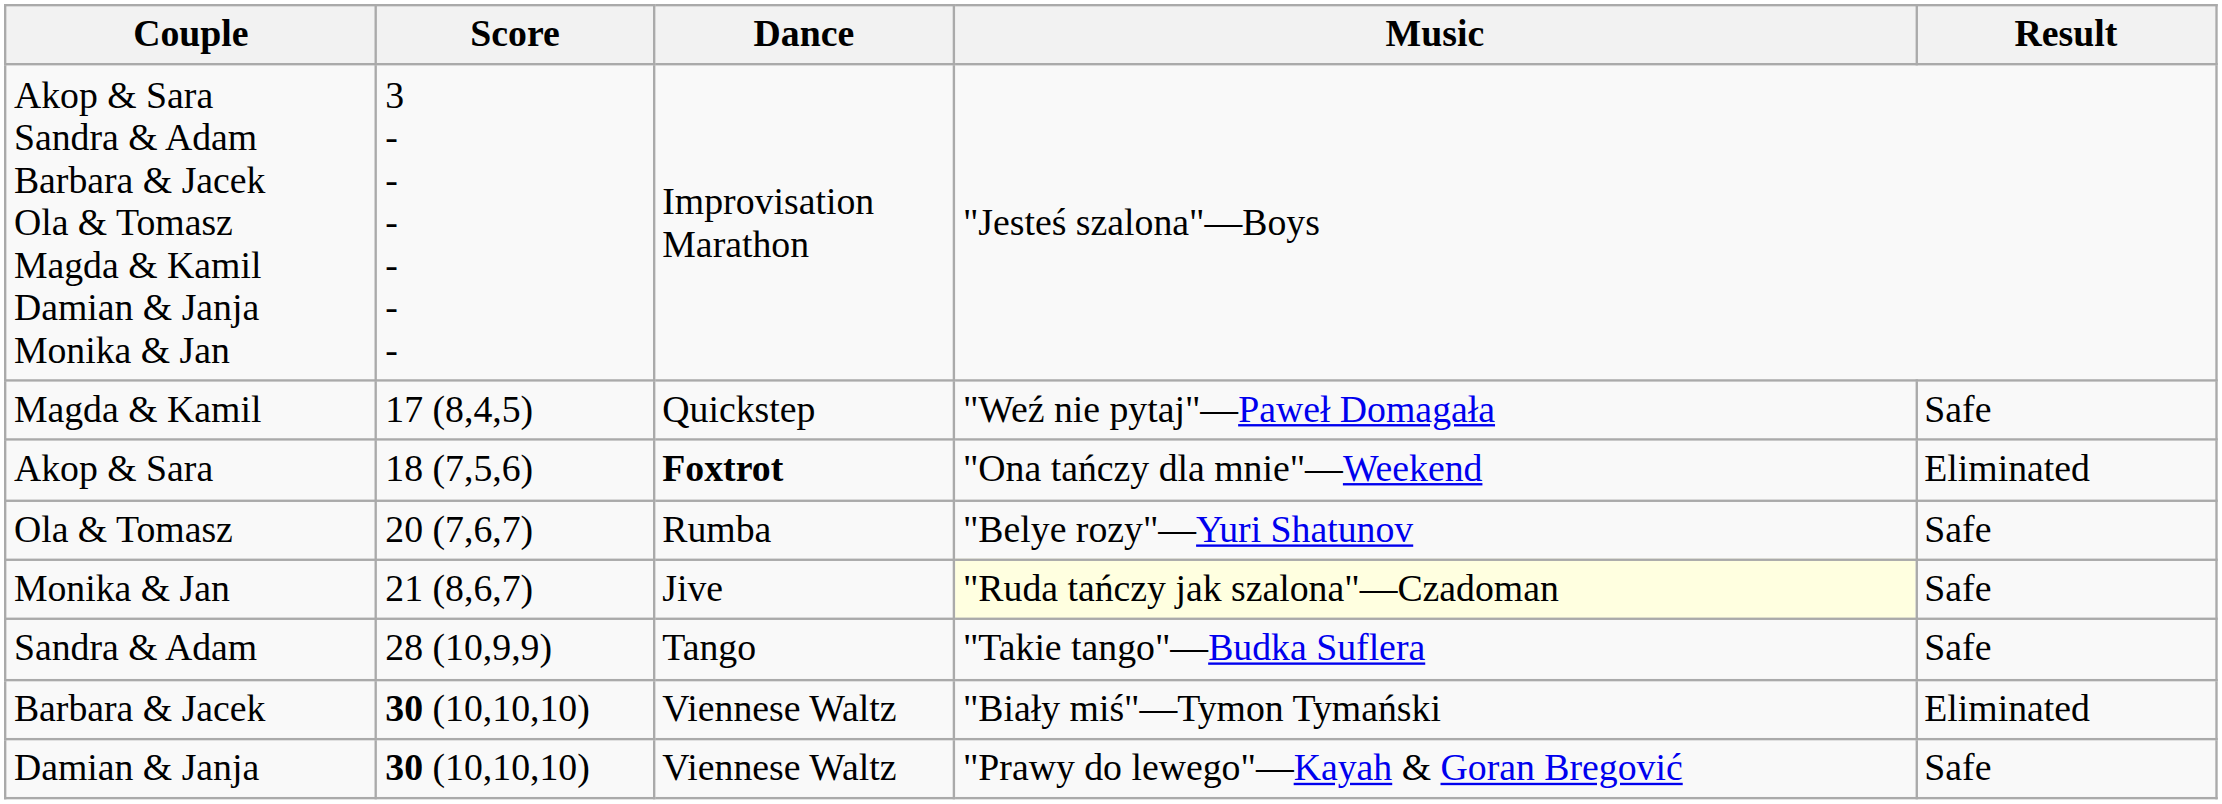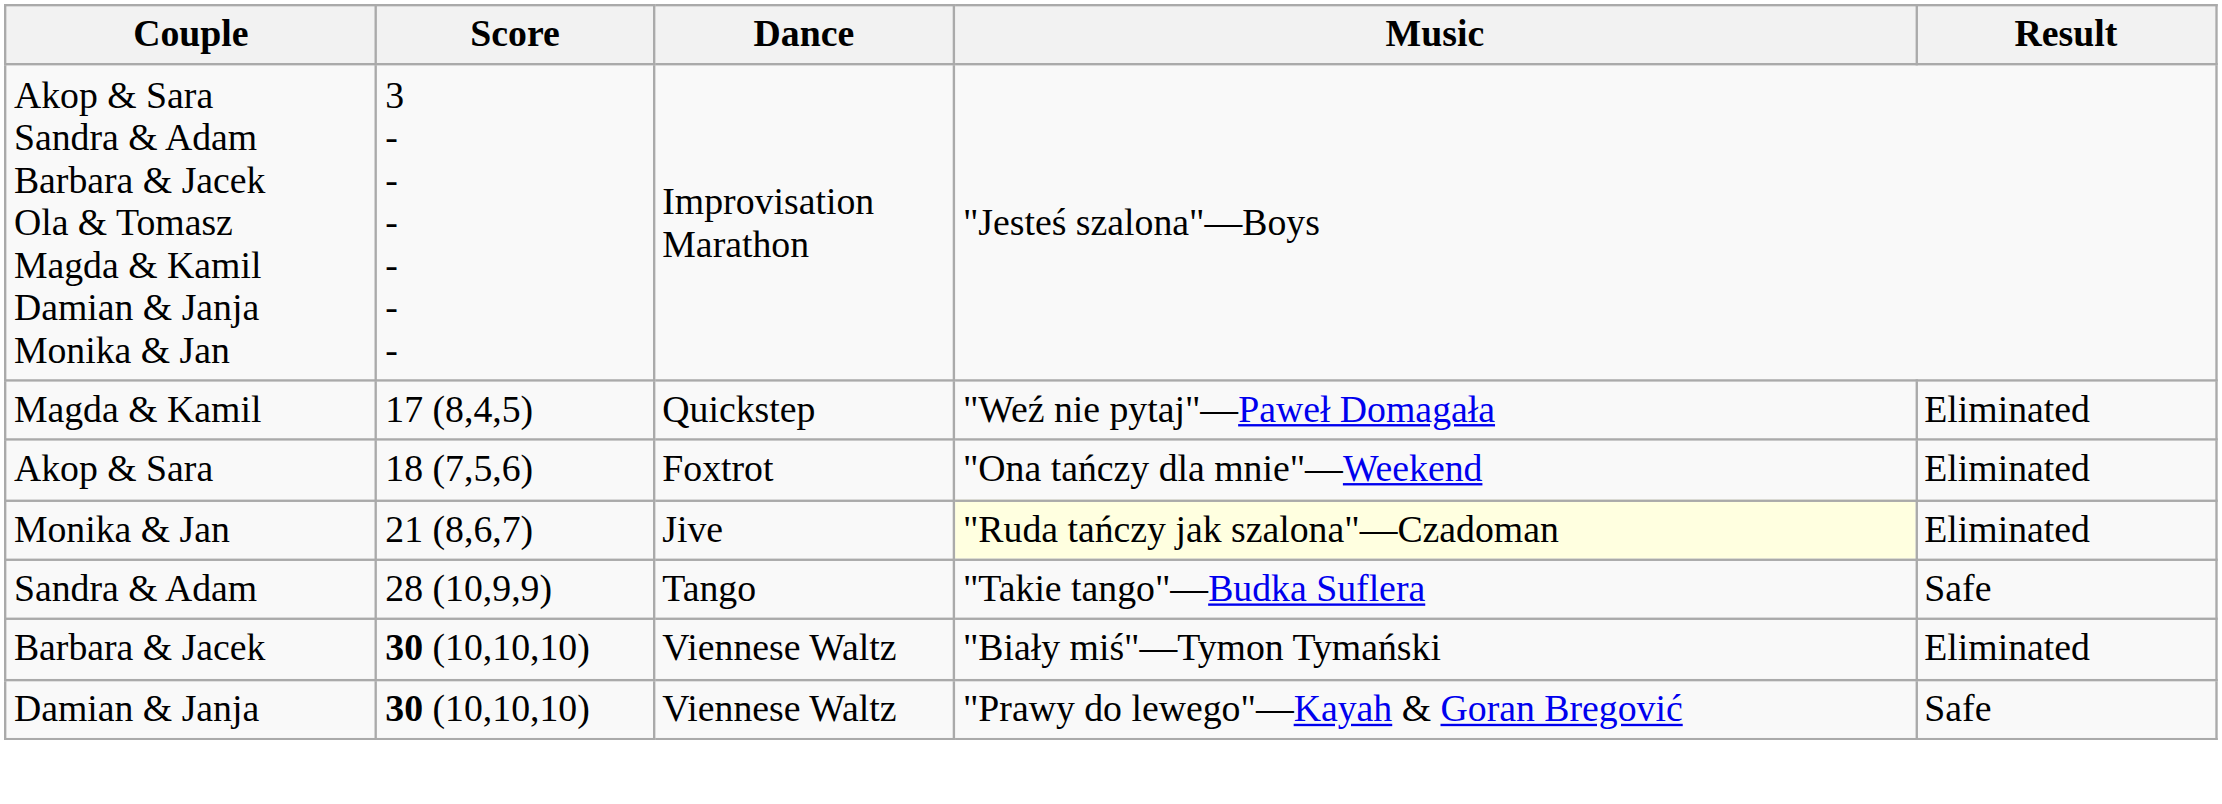Magda & Kamil | Result: Safe -> Eliminated
Akop & Sara | Dance: bold -> normal
- row: Ola & Tomasz | 20 (7,6,7) | Rumba | "Belye rozy"—Yuri Shatunov | Safe
Monika & Jan | Result: Safe -> Eliminated
